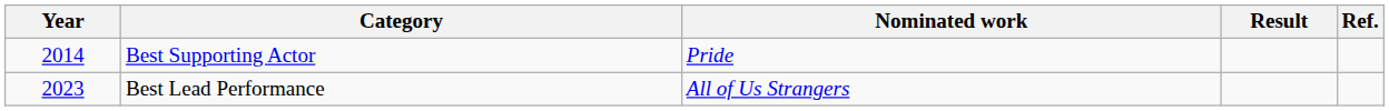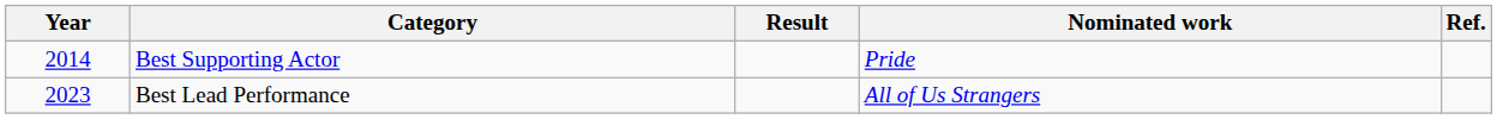columns swapped: Nominated work <-> Result
